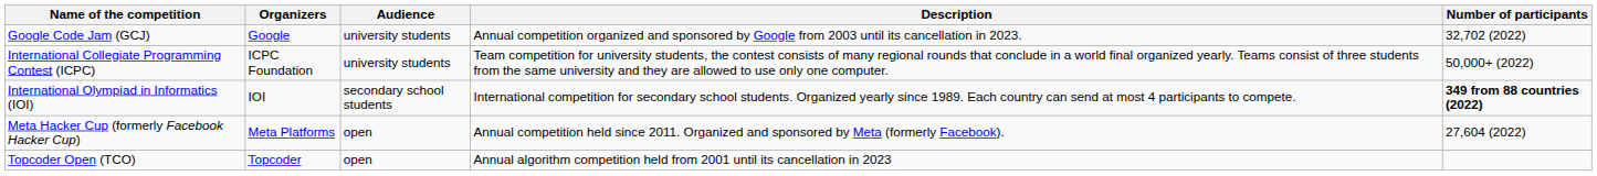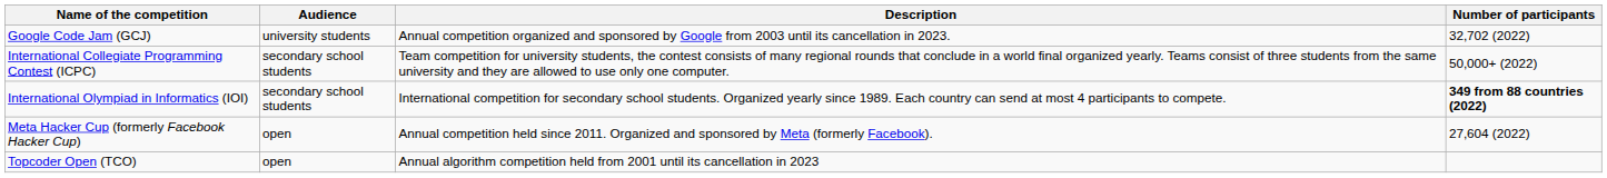- column: Organizers | Google | ICPC Foundation | IOI | Meta Platforms | Topcoder
International Collegiate Programming Contest (ICPC) | Audience: university students -> secondary school students
